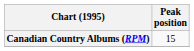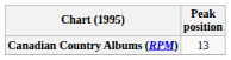Canadian Country Albums (RPM) | Peak position: 15 -> 13
